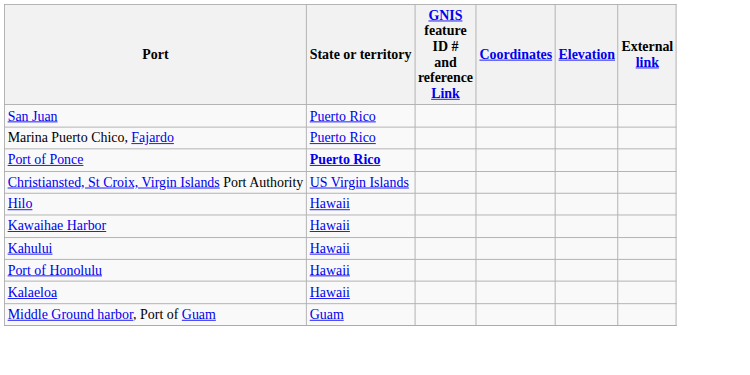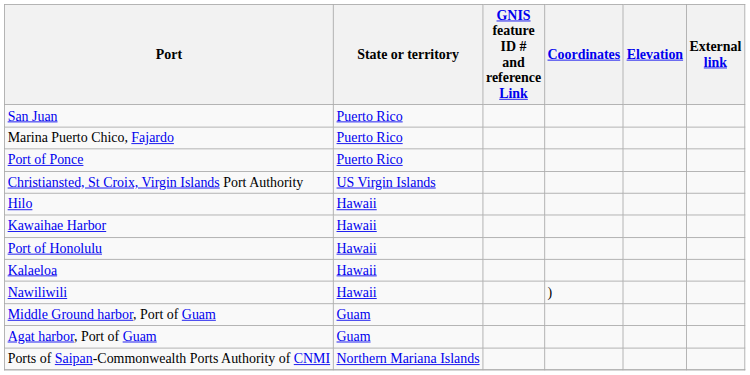Port of Ponce | State or territory: bold -> normal
- row: Kahului | Hawaii
+ row: Nawiliwili | Hawaii | )
+ row: Agat harbor, Port of Guam | Guam
+ row: Ports of Saipan-Commonwealth Ports Authority of CNMI | Northern Mariana Islands
